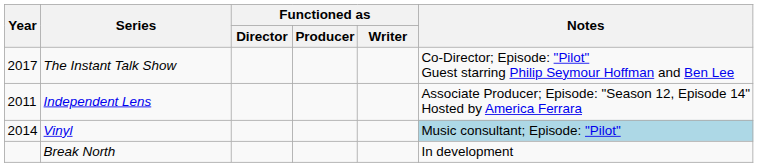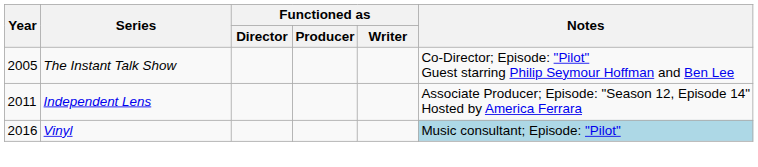The Instant Talk Show | Year: 2017 -> 2005
Vinyl | Year: 2014 -> 2016
- row: Break North | In development
